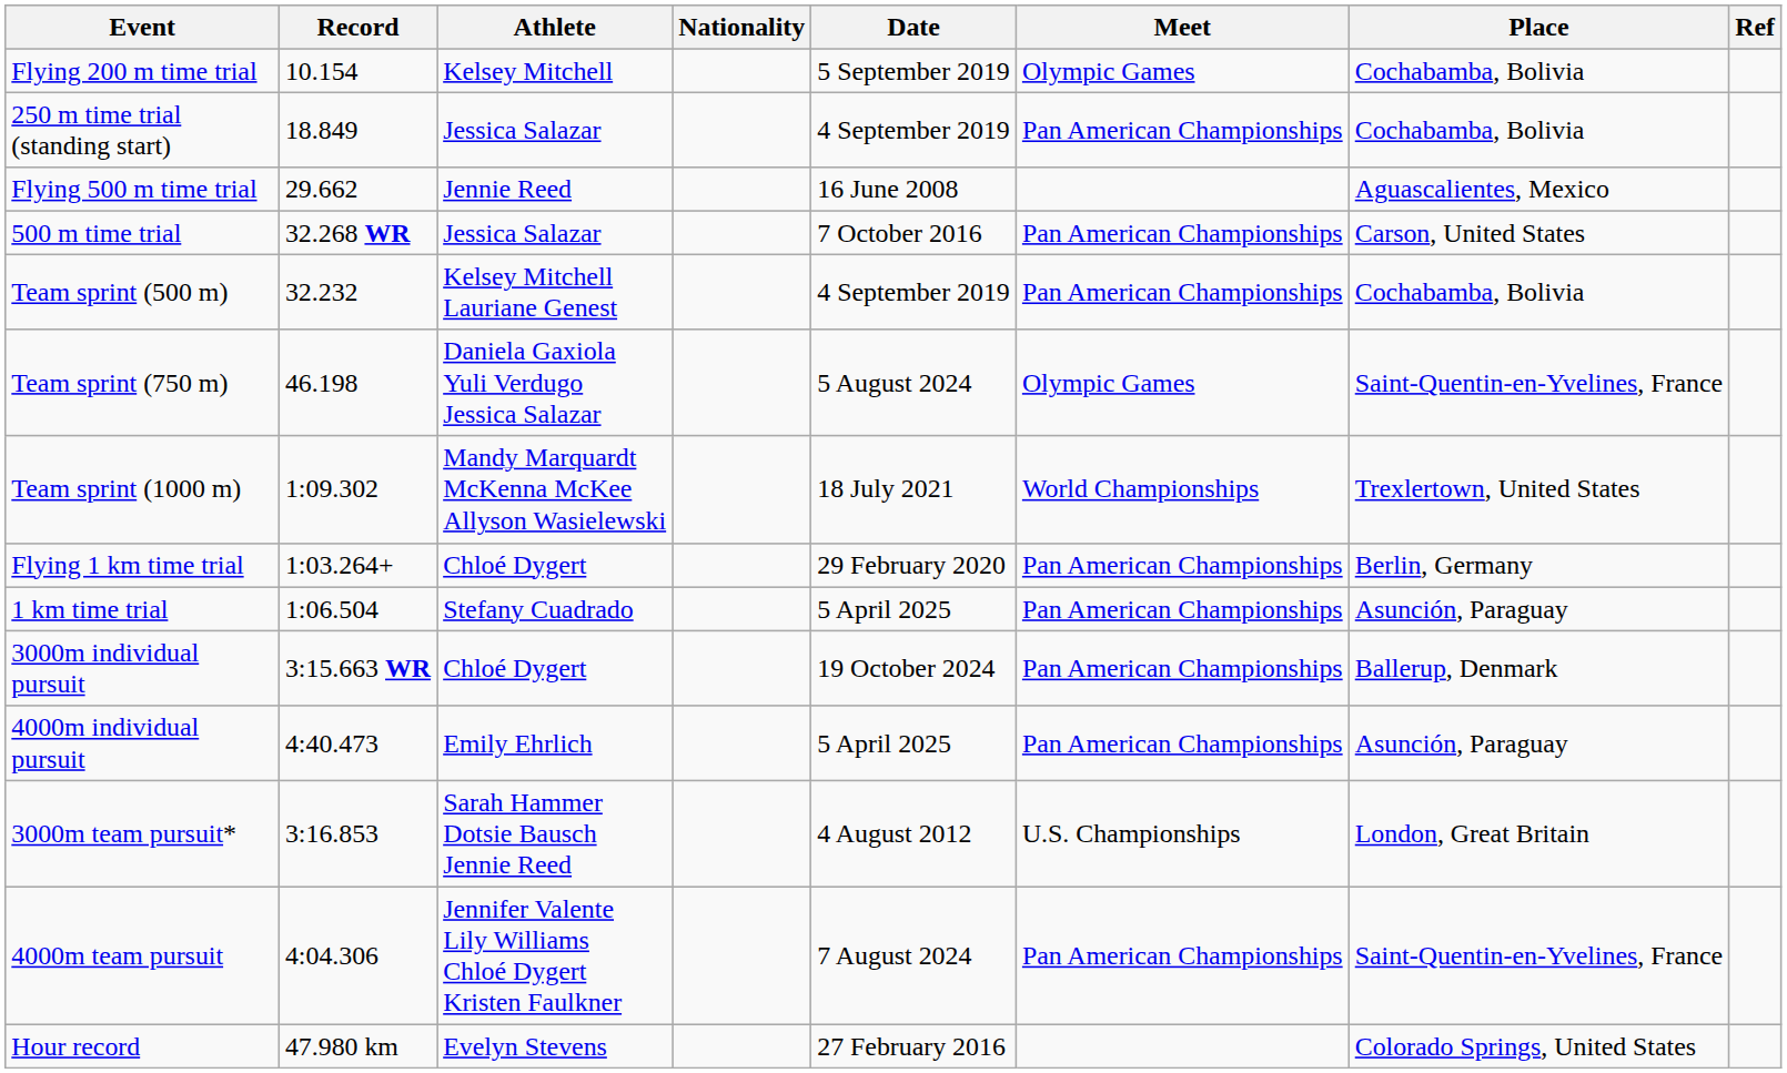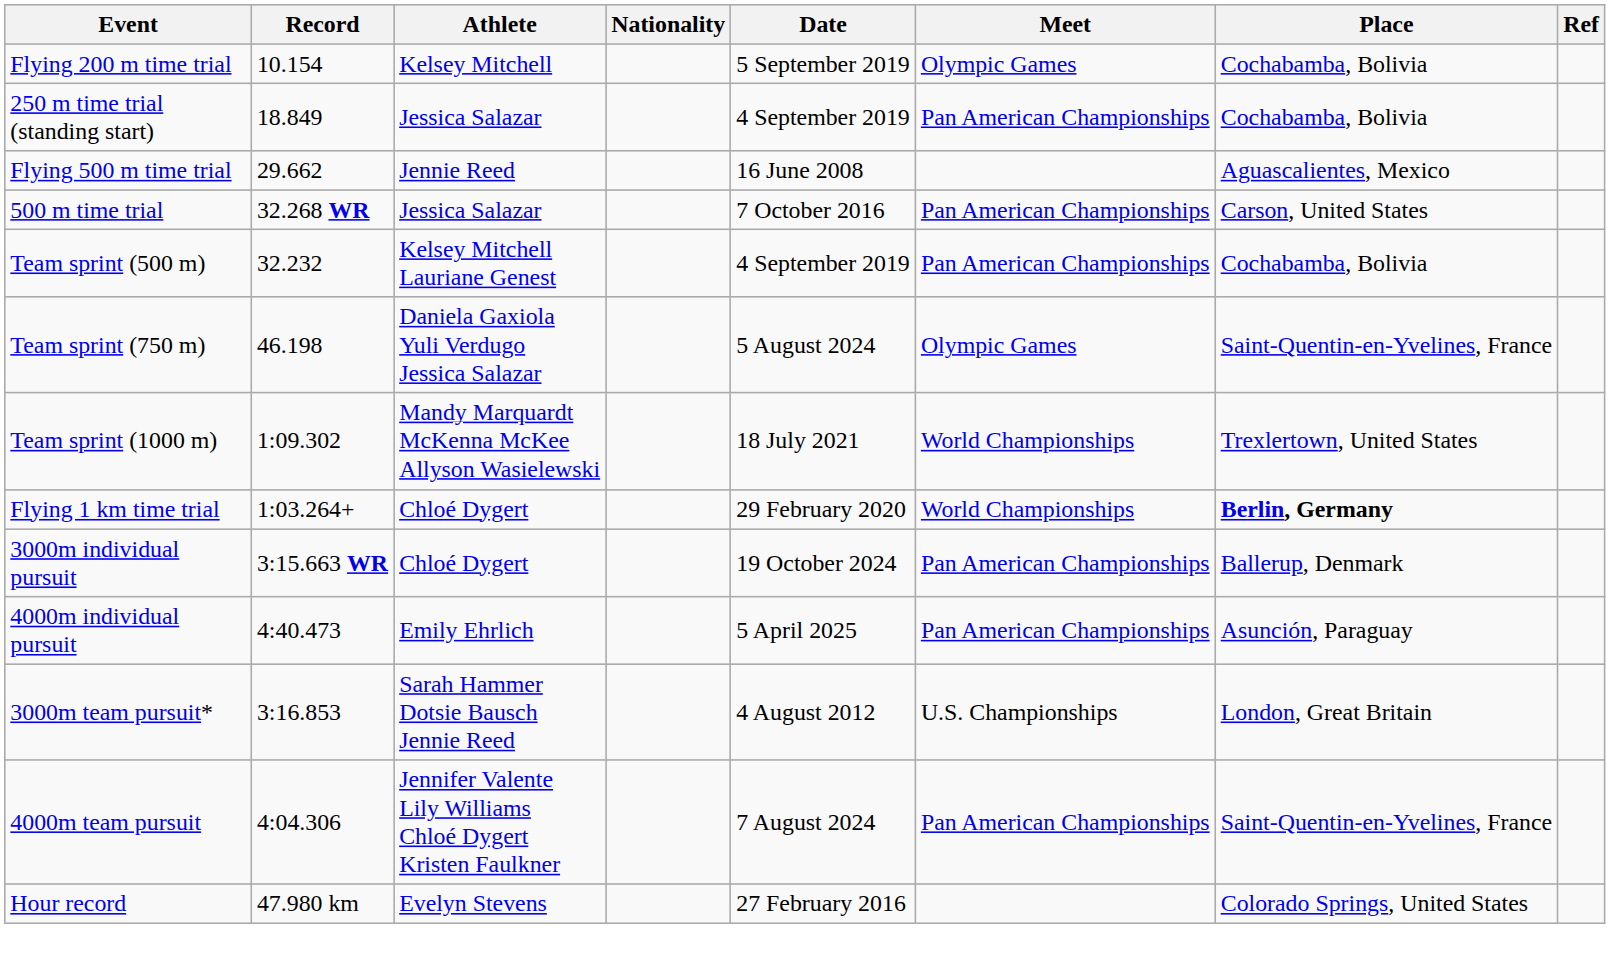Flying 1 km time trial | Meet: Pan American Championships -> World Championships
Flying 1 km time trial | Place: normal -> bold
- row: 1 km time trial | 1:06.504 | Stefany Cuadrado | 5 April 2025 | Pan American Championships | Asunción, Paraguay
